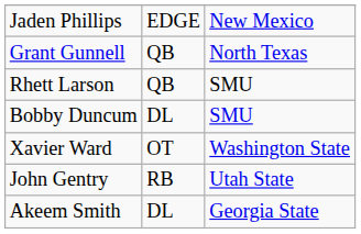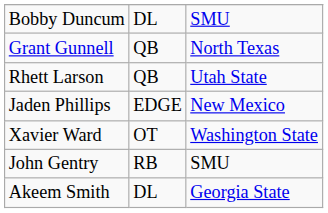rows swapped: Bobby Duncum <-> Jaden Phillips
Rhett Larson | column 3: SMU -> Utah State
John Gentry | column 3: Utah State -> SMU
